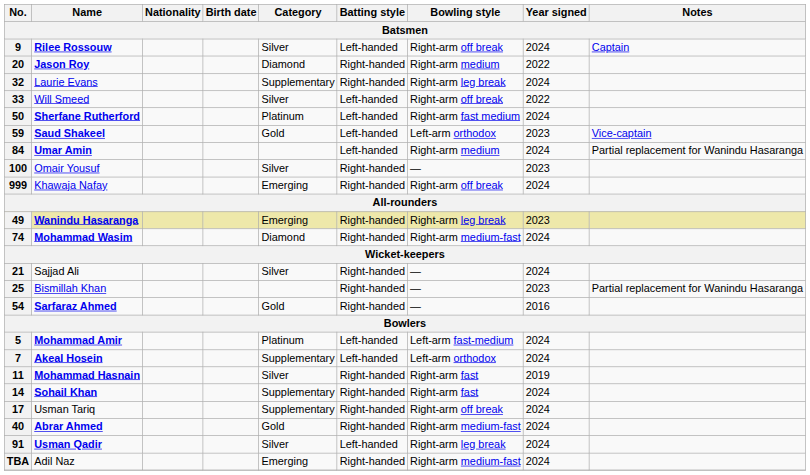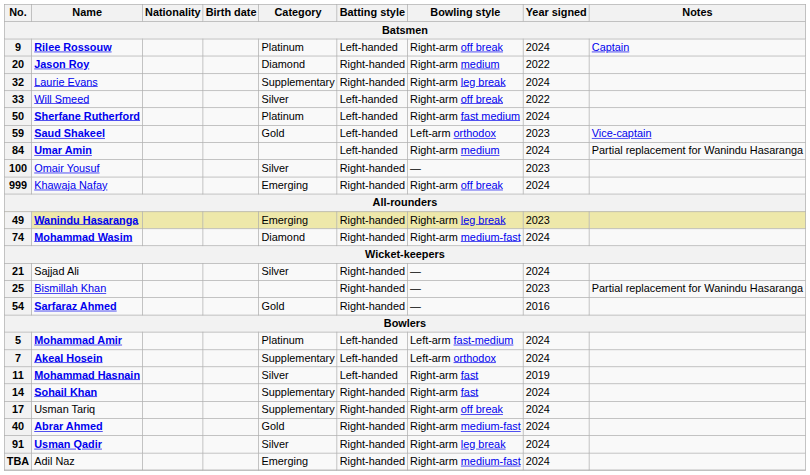9 | Category: Silver -> Platinum
11 | Batting style: Right-handed -> Left-handed
91 | Batting style: Left-handed -> Right-handed
